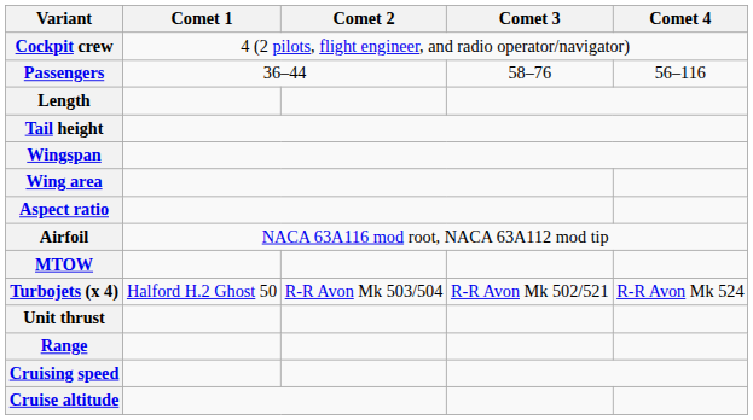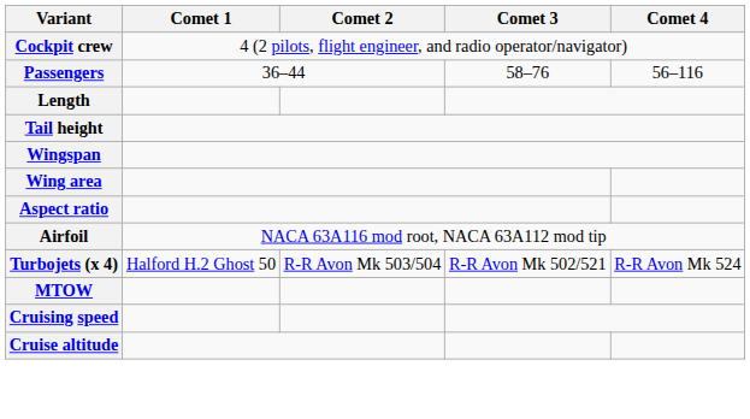rows swapped: MTOW <-> Turbojets (x 4)
- row: Unit thrust
- row: Range
